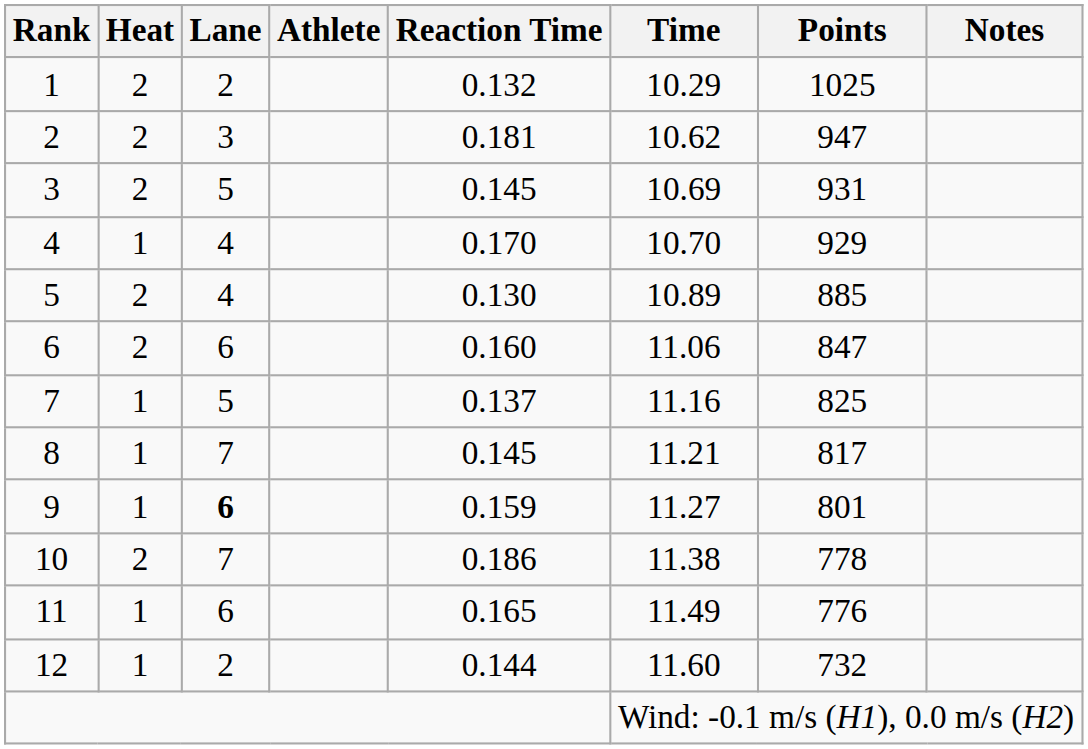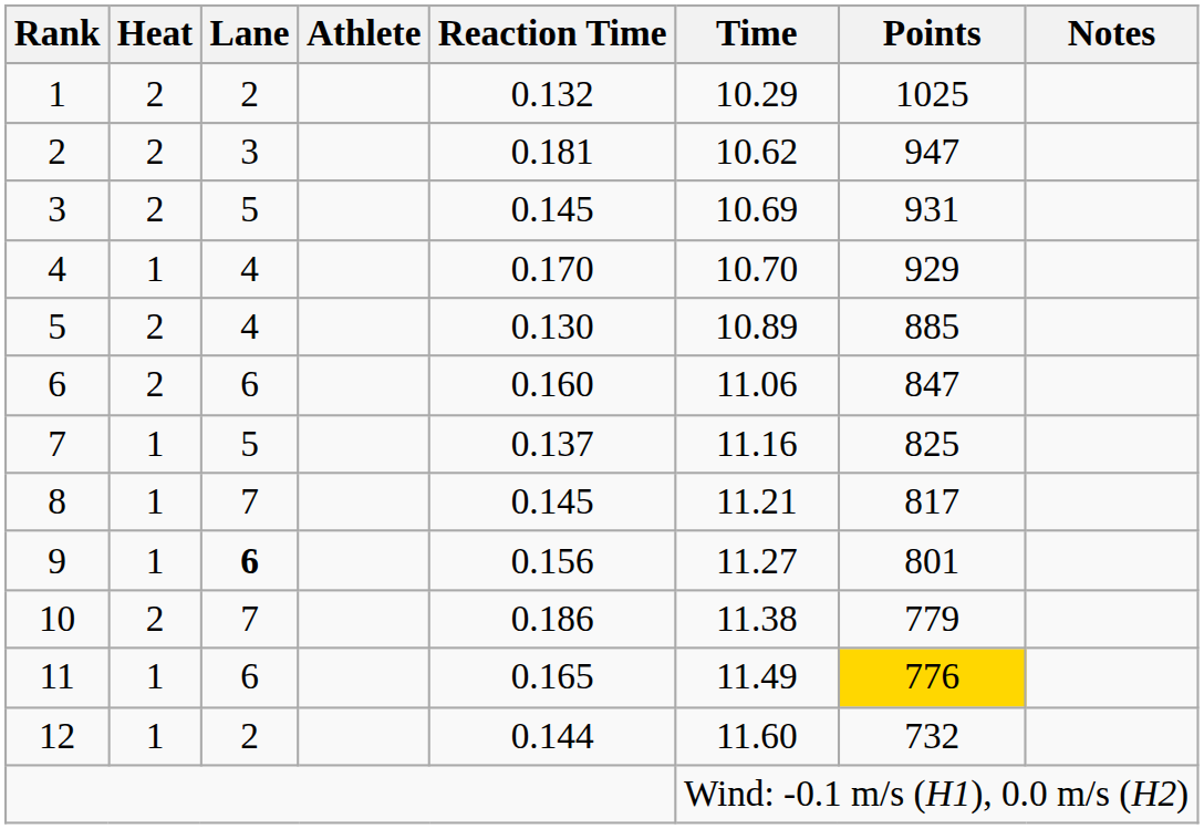9 | Reaction Time: 0.159 -> 0.156
10 | Points: 778 -> 779
11 | Points: no background -> gold background
